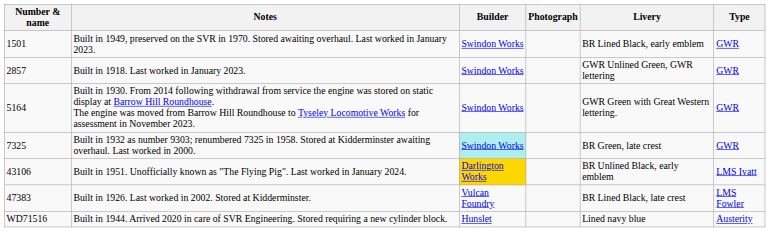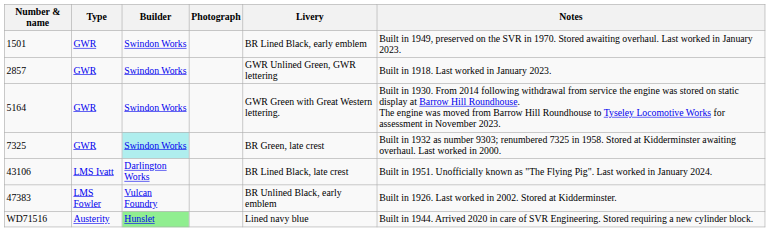columns swapped: Type <-> Notes
43106 | Builder: gold background -> no background
43106 | Livery: BR Unlined Black, early emblem -> BR Lined Black, late crest
47383 | Livery: BR Lined Black, late crest -> BR Unlined Black, early emblem
WD71516 | Builder: no background -> lightgreen background
